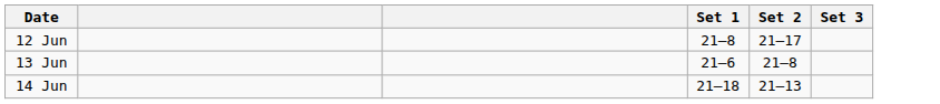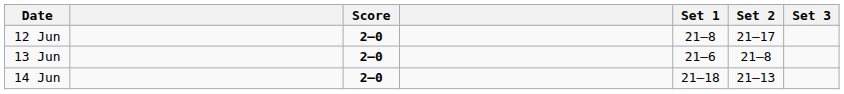+ column: Score | 2–0 | 2–0 | 2–0
